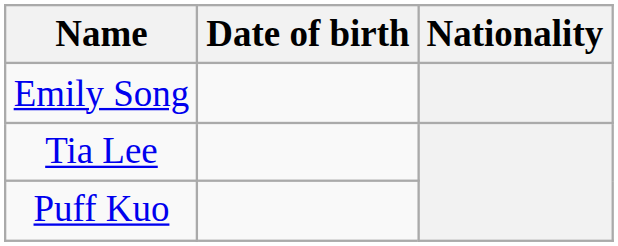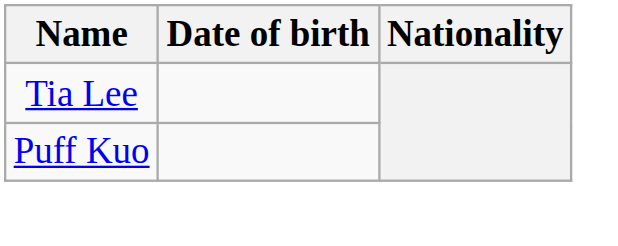- row: Emily Song
